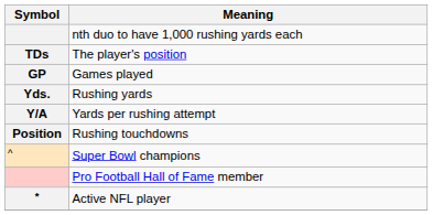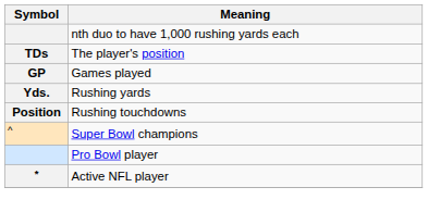- row: Y/A | Yards per rushing attempt
+ row: Pro Bowl player
- row: Pro Football Hall of Fame member
